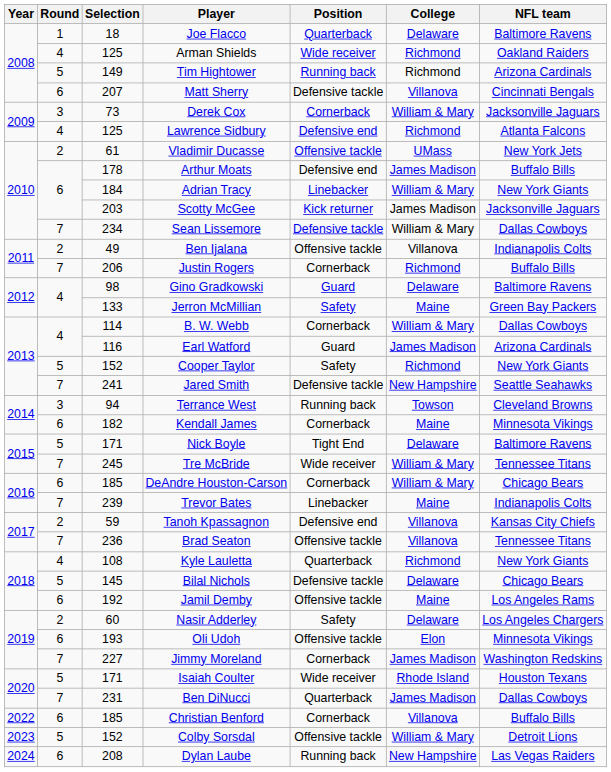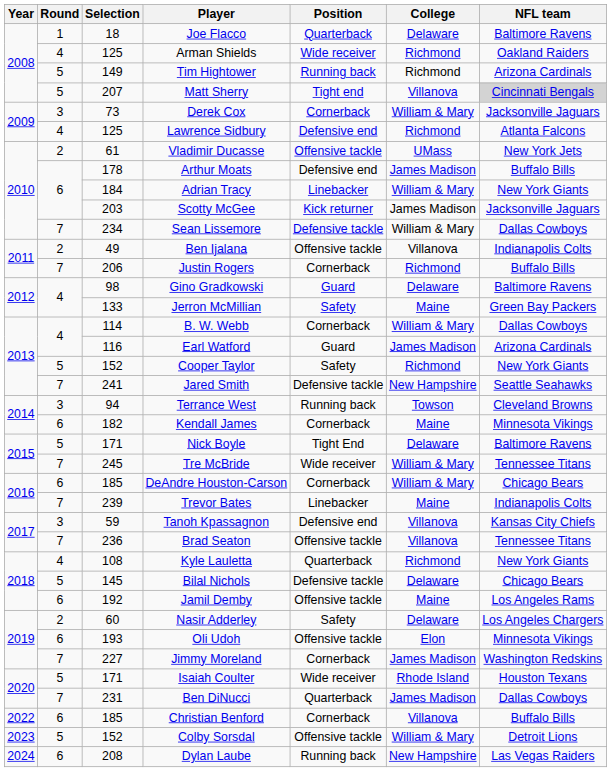Matt Sherry | Round: 6 -> 5
Matt Sherry | Position: Defensive tackle -> Tight end
Matt Sherry | NFL team: no background -> lightgrey background
Tanoh Kpassagnon | Round: 2 -> 3
